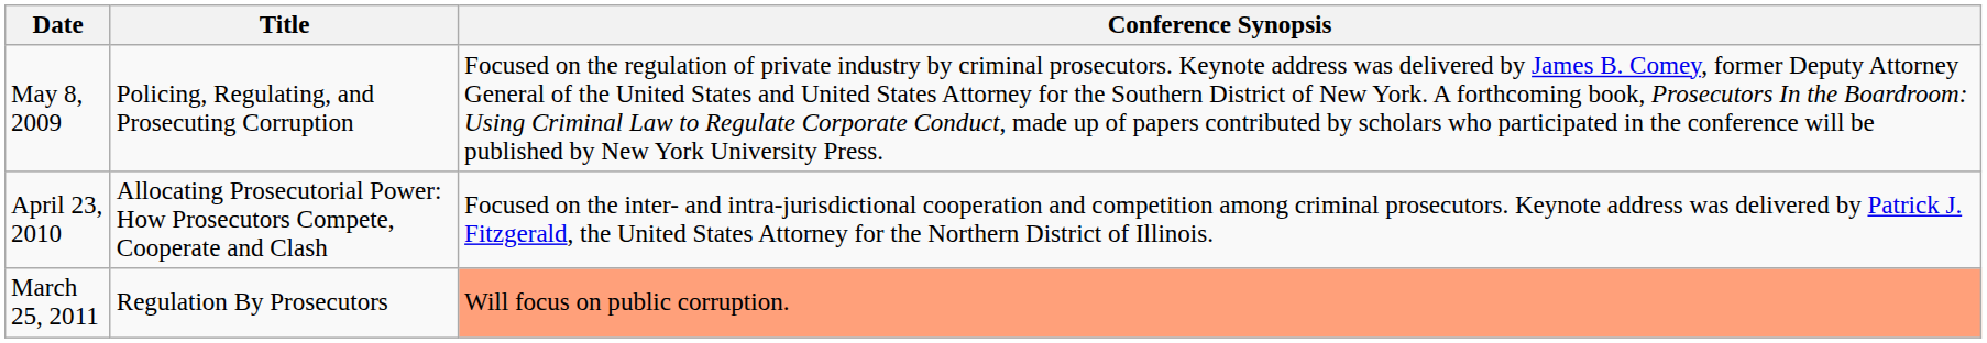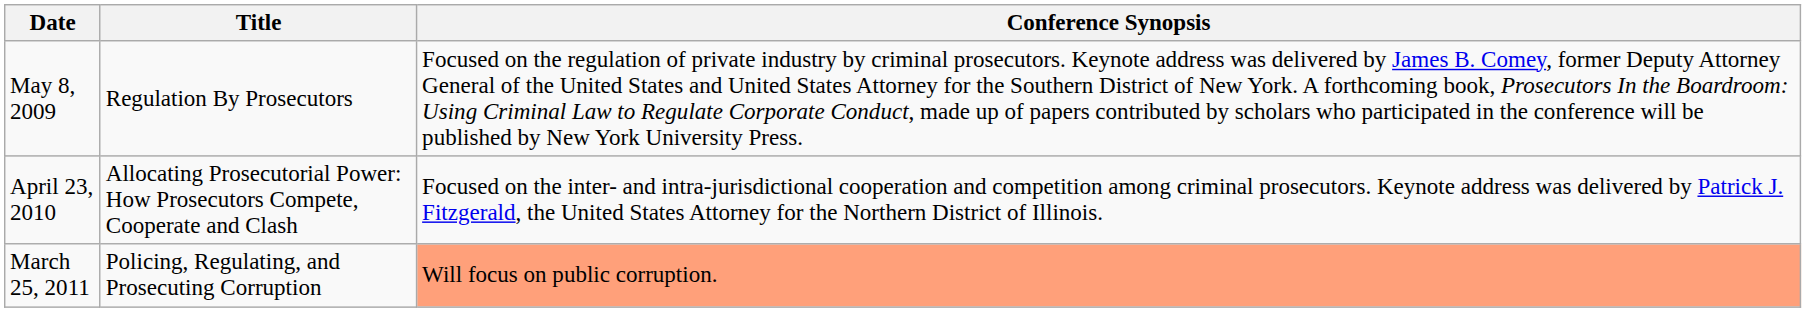May 8, 2009 | Title: Policing, Regulating, and Prosecuting Corruption -> Regulation By Prosecutors
March 25, 2011 | Title: Regulation By Prosecutors -> Policing, Regulating, and Prosecuting Corruption
